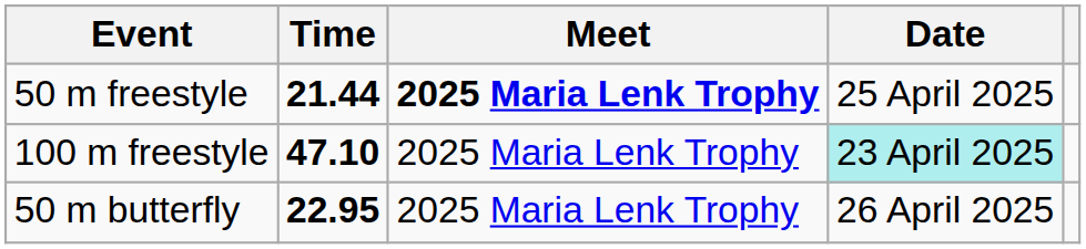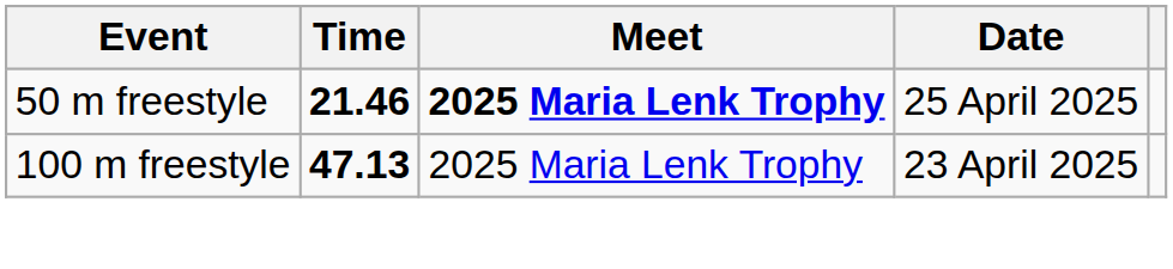50 m freestyle | Time: 21.44 -> 21.46
100 m freestyle | Time: 47.10 -> 47.13
100 m freestyle | Date: paleturquoise background -> no background
- row: 50 m butterfly | 22.95 | 2025 Maria Lenk Trophy | 26 April 2025
